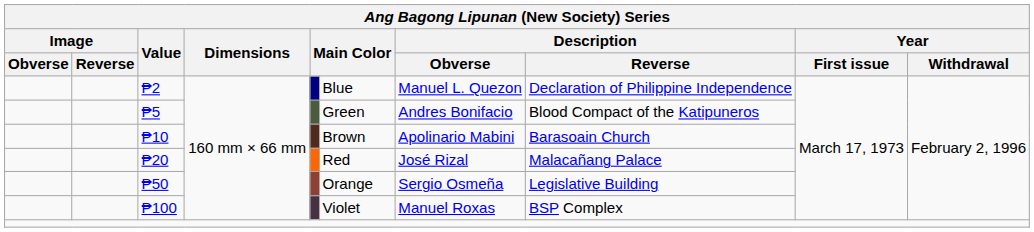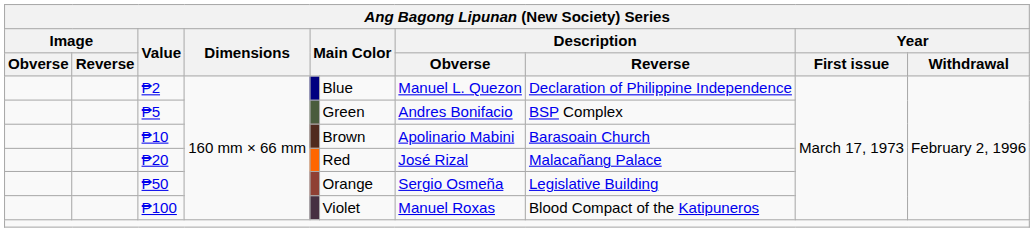₱5 | Description / Reverse: Blood Compact of the Katipuneros -> BSP Complex
₱100 | Description / Reverse: BSP Complex -> Blood Compact of the Katipuneros
